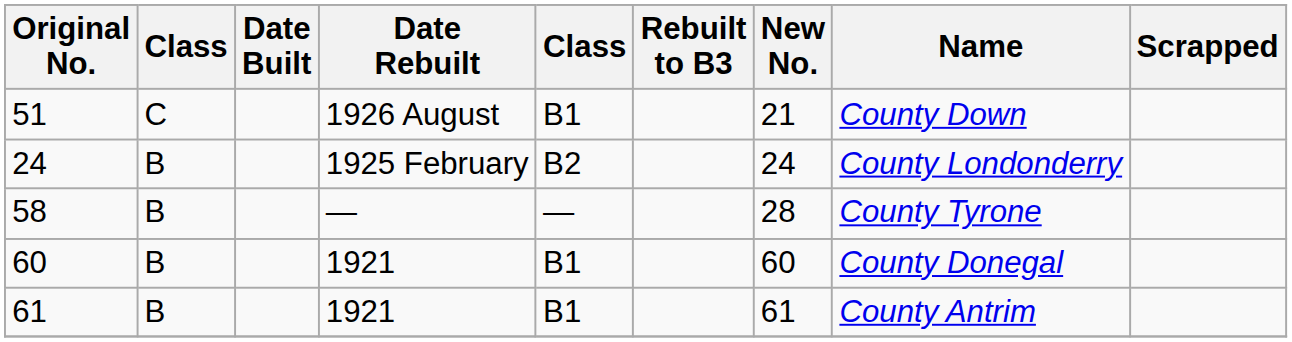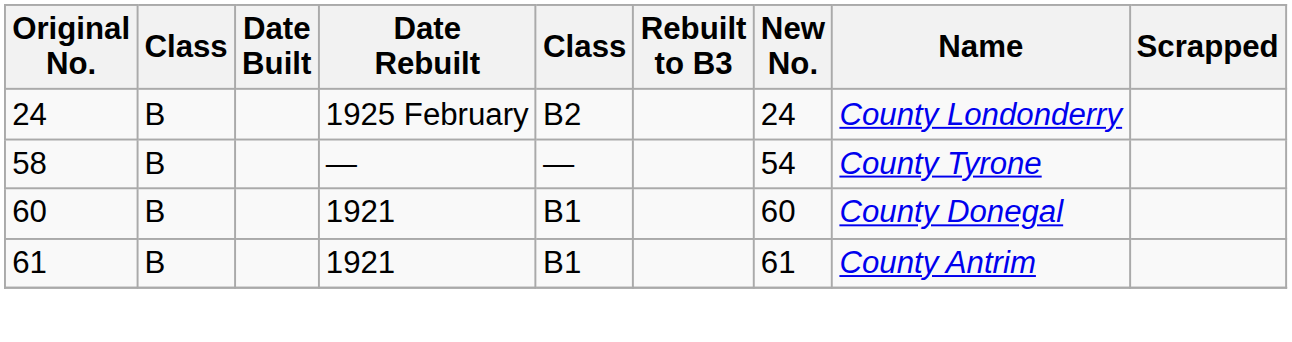- row: 51 | C | 1926 August | B1 | 21 | County Down
58 | New No.: 28 -> 54
